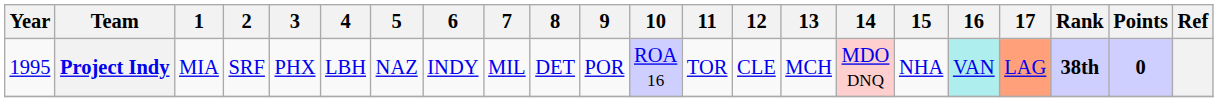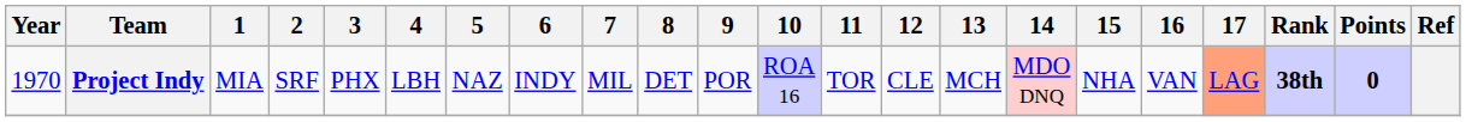Project Indy | Year: 1995 -> 1970
Project Indy | 16: paleturquoise background -> no background
